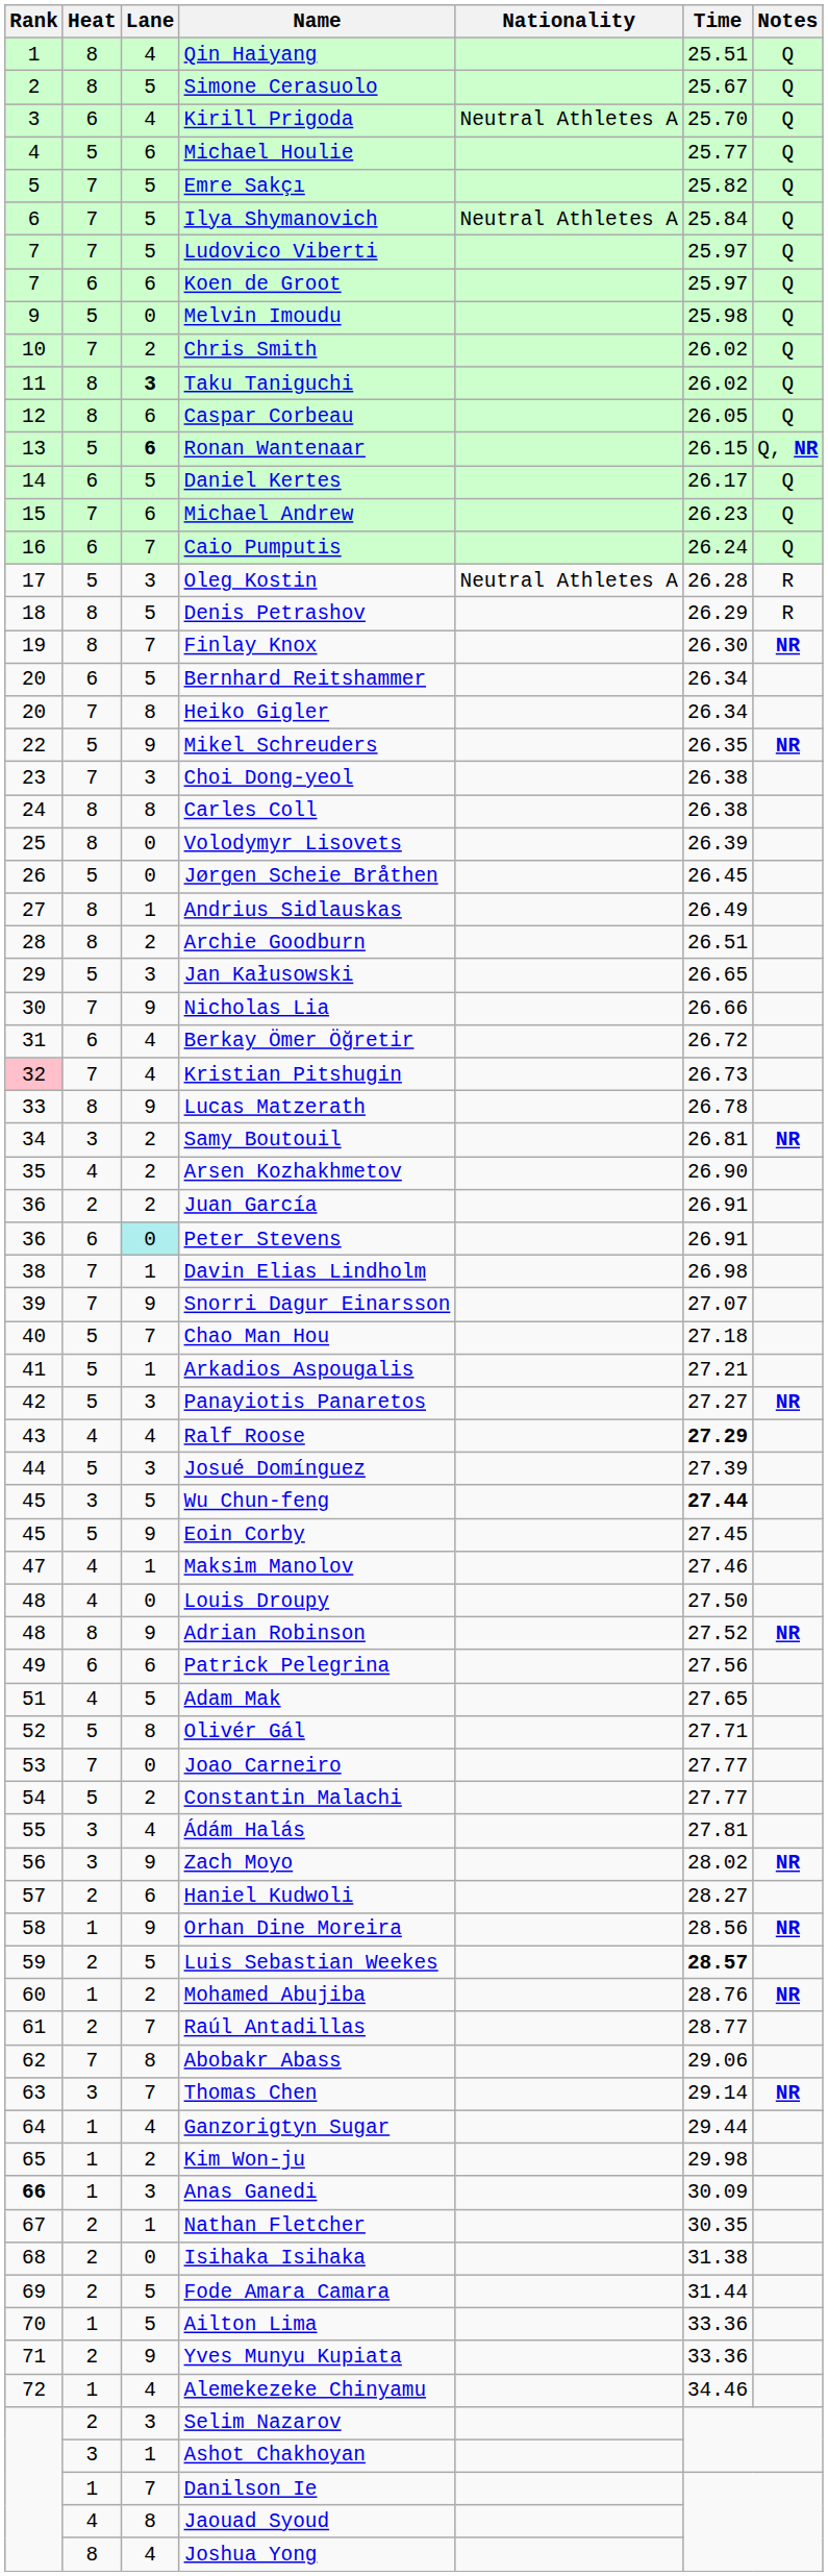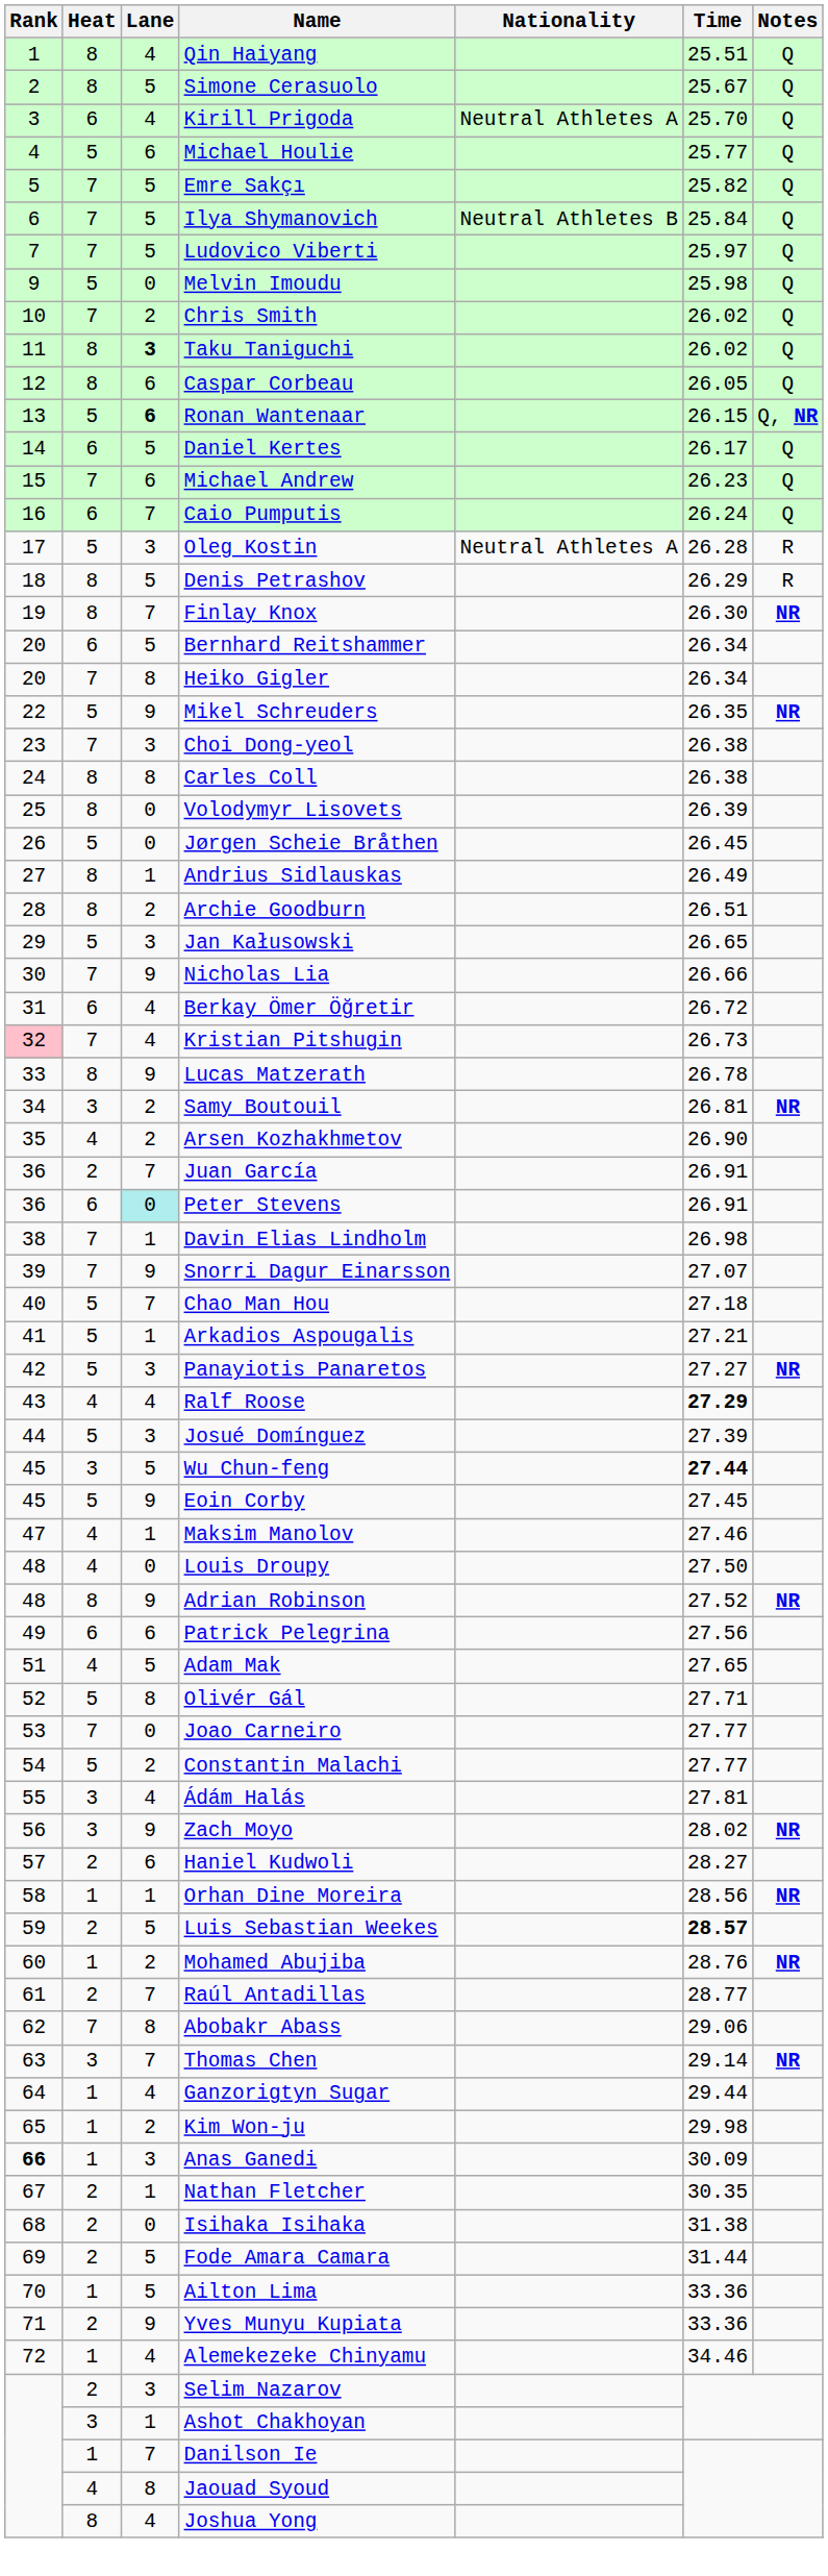Ilya Shymanovich | Nationality: Neutral Athletes A -> Neutral Athletes B
- row: 7 | 6 | 6 | Koen de Groot | 25.97 | Q
Juan García | Lane: 2 -> 7
Orhan Dine Moreira | Lane: 9 -> 1
